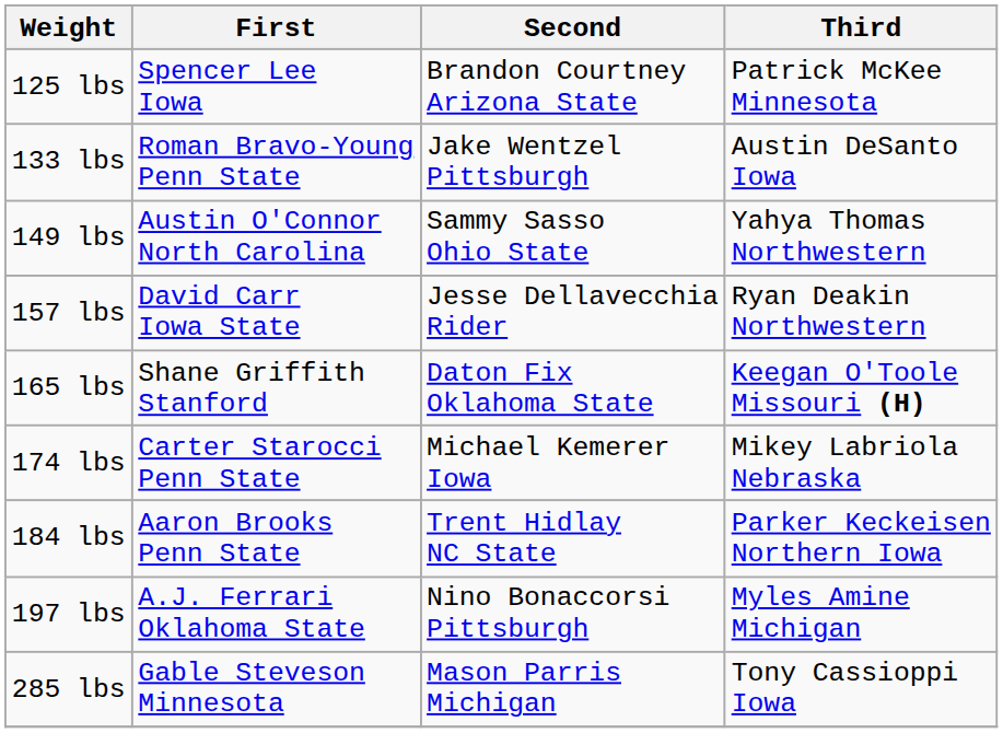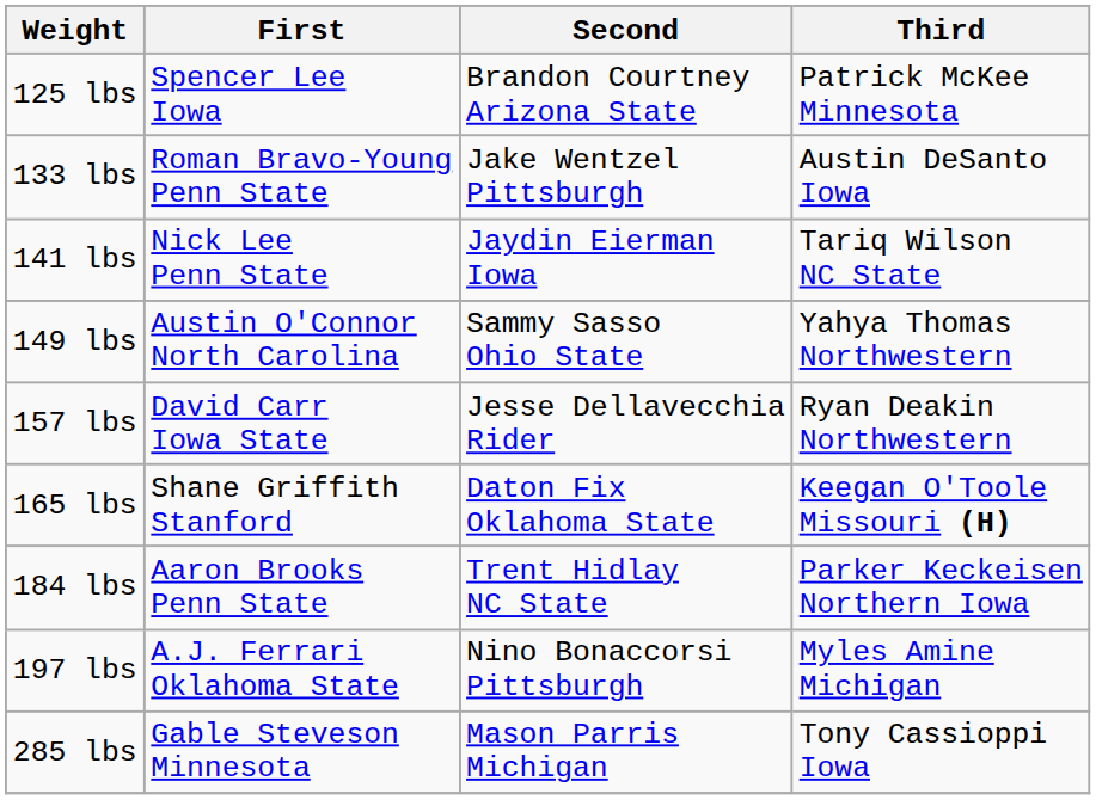+ row: 141 lbs | Nick Lee Penn State | Jaydin Eierman Iowa | Tariq Wilson NC State
- row: 174 lbs | Carter Starocci Penn State | Michael Kemerer Iowa | Mikey Labriola Nebraska
